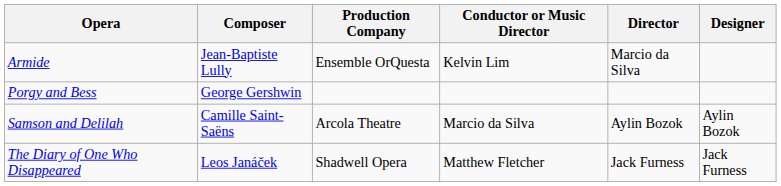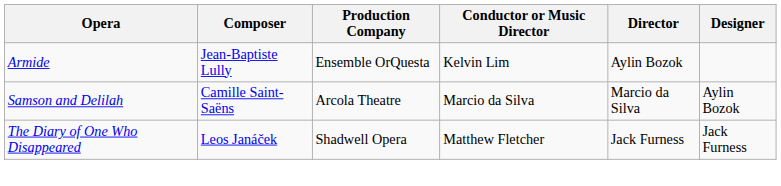Armide | Director: Marcio da Silva -> Aylin Bozok
- row: Porgy and Bess | George Gershwin
Samson and Delilah | Director: Aylin Bozok -> Marcio da Silva
